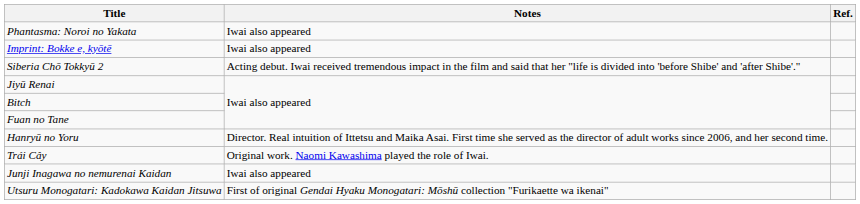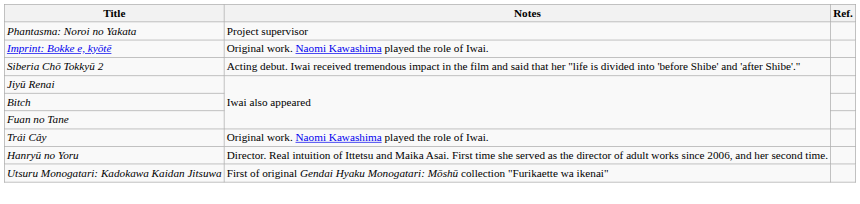Phantasma: Noroi no Yakata | Notes: Iwai also appeared -> Project supervisor
Imprint: Bokke e, kyōtē | Notes: Iwai also appeared -> Original work. Naomi Kawashima played the role of Iwai.
rows swapped: Trái Cây <-> Hanryū no Yoru
- row: Junji Inagawa no nemurenai Kaidan | Iwai also appeared
